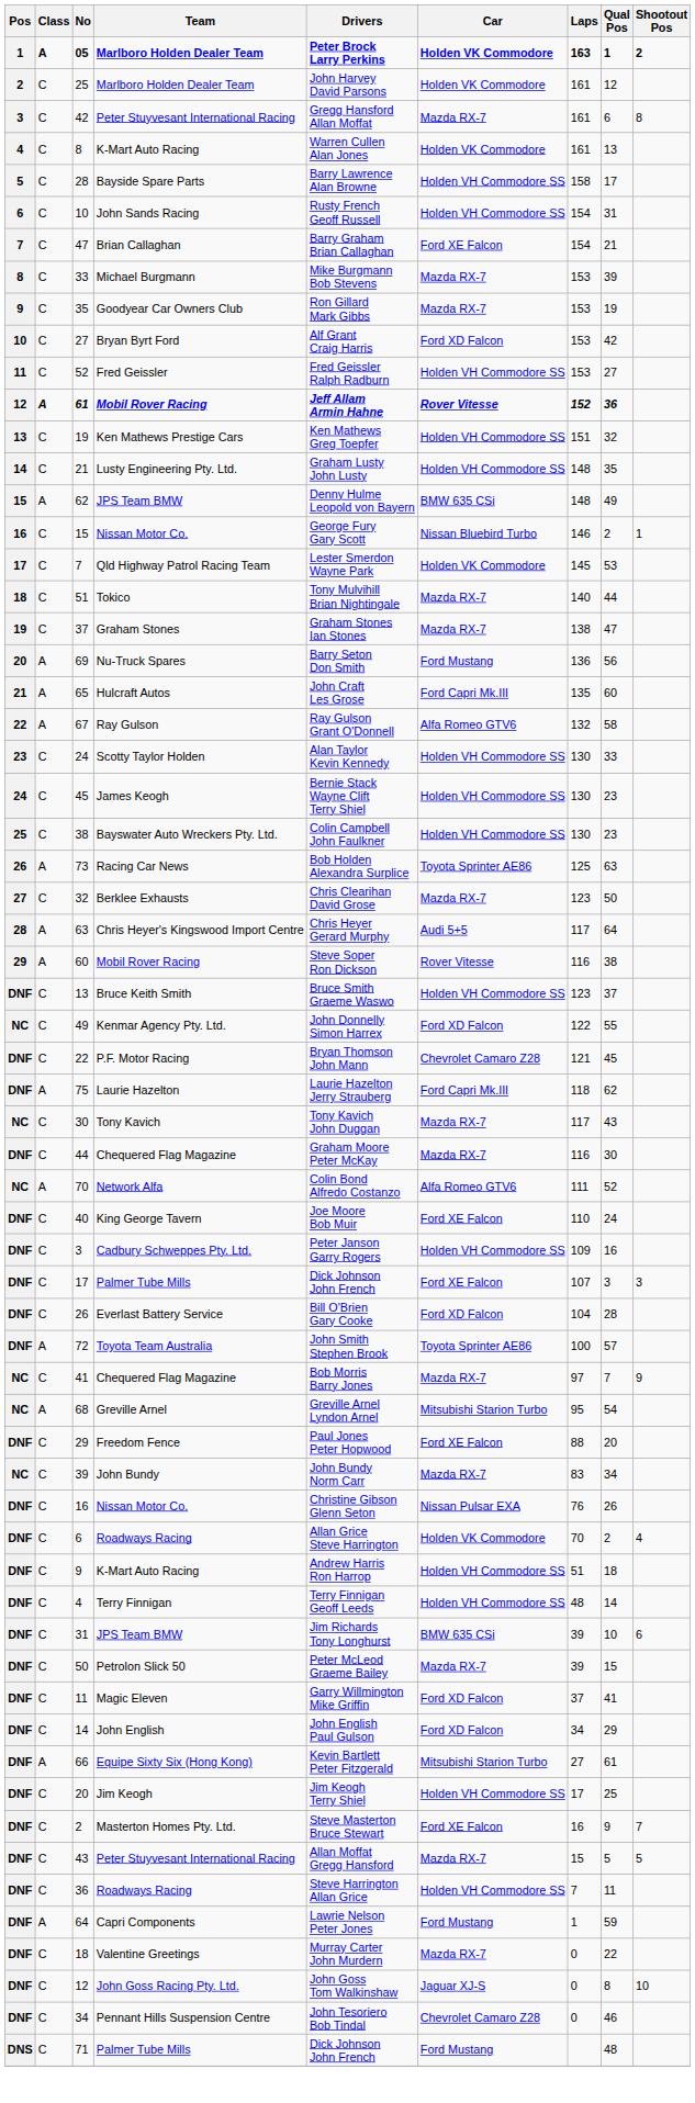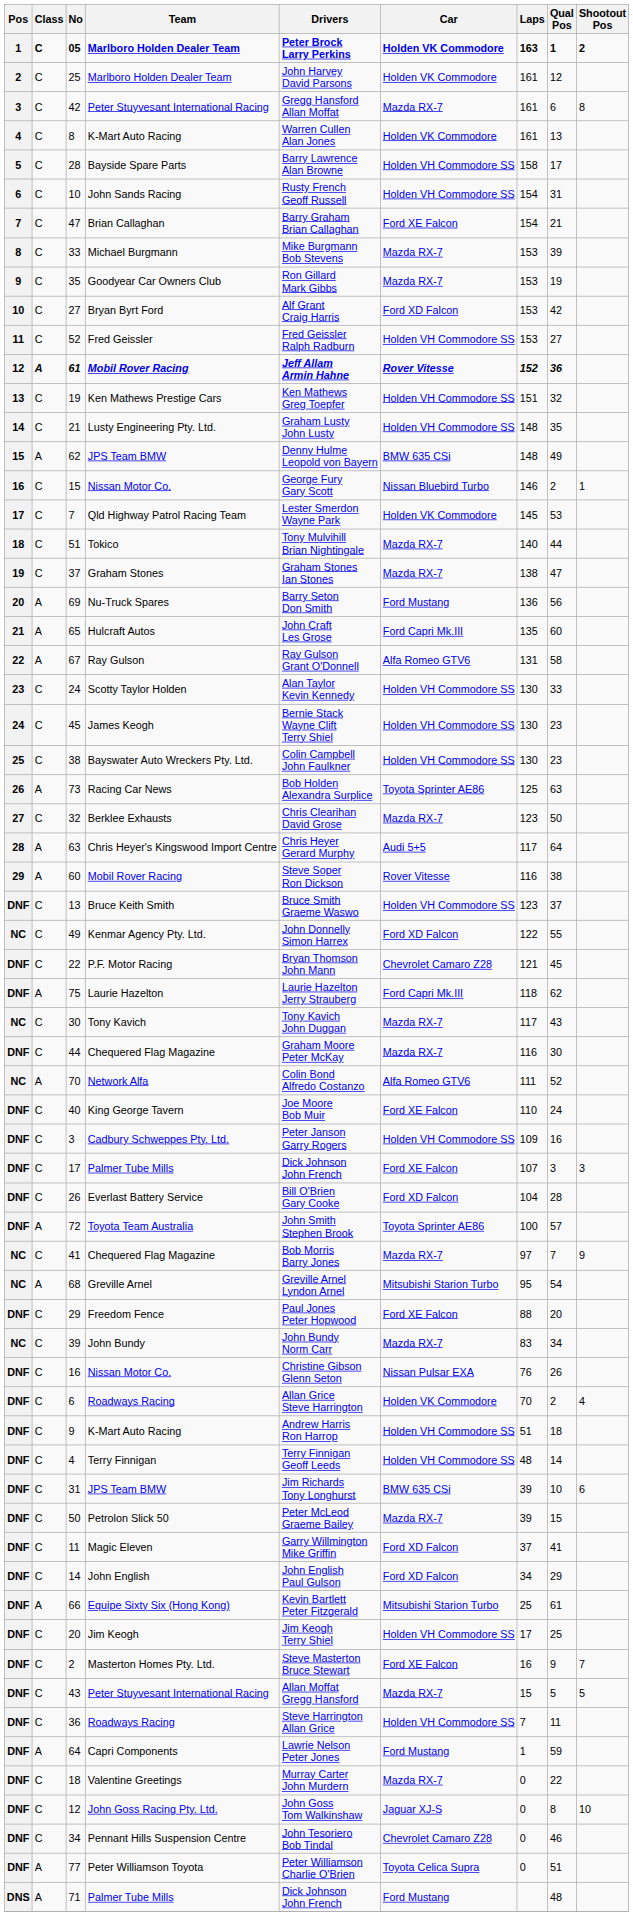05 | Class: A -> C
67 | Laps: 132 -> 131
66 | Laps: 27 -> 25
+ row: DNF | A | 77 | Peter Williamson Toyota | Peter Williamson Charlie O'Brien | Toyota Celica Supra | 0 | 51
71 | Class: C -> A
